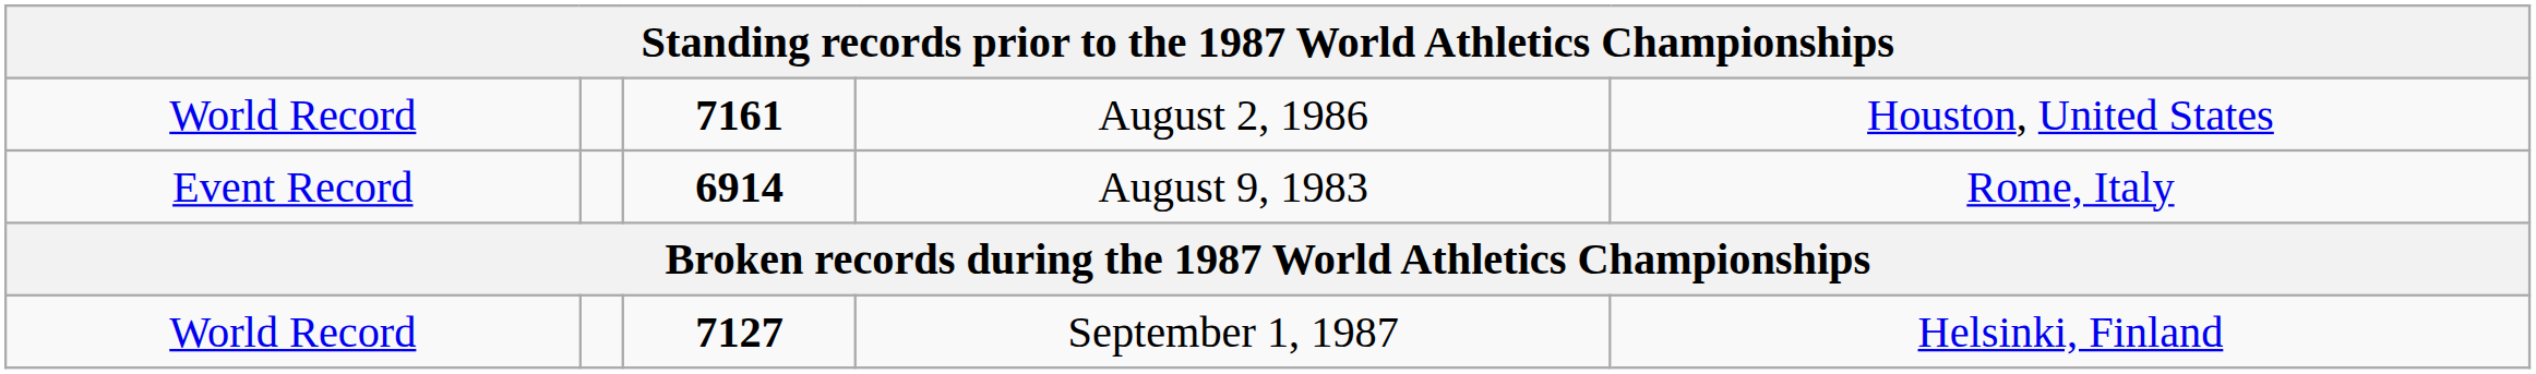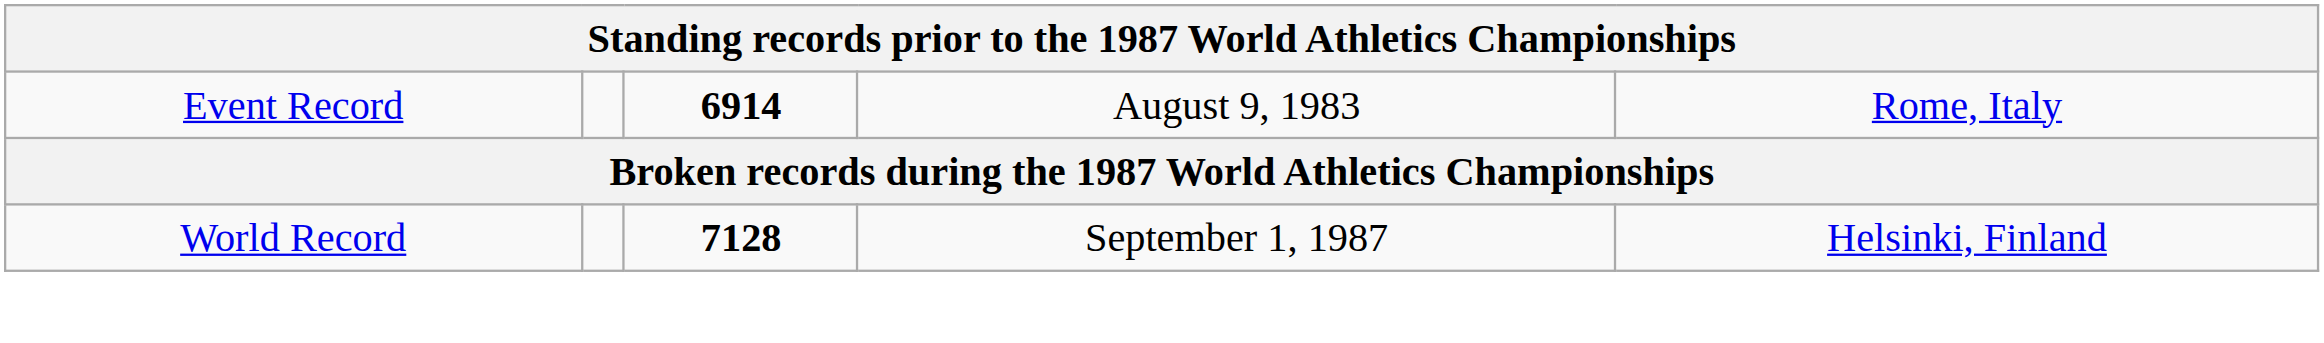- row: World Record | 7161 | August 2, 1986 | Houston, United States
September 1, 1987 | column 3: 7127 -> 7128
